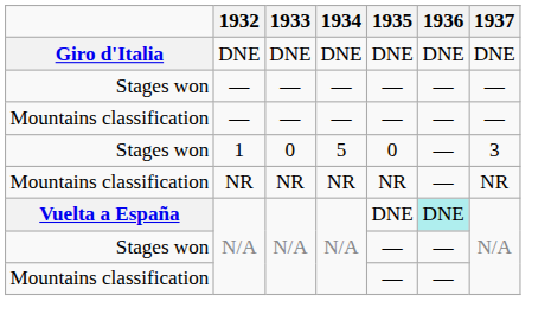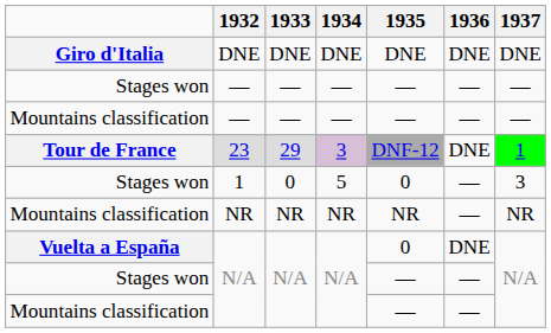+ row: Tour de France | 23 | 29 | 3 | DNF-12 | DNE | 1
Vuelta a España / N/A | 1935: DNE -> 0
Vuelta a España / N/A | 1936: paleturquoise background -> no background
